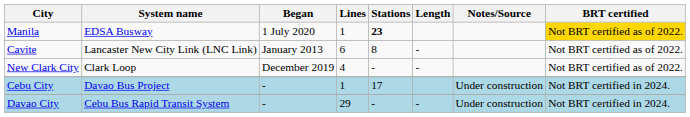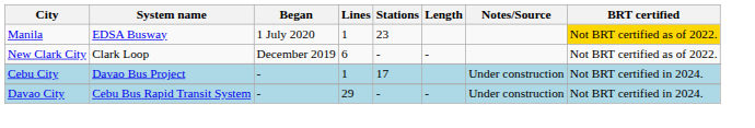Manila | Stations: bold -> normal
- row: Cavite | Lancaster New City Link (LNC Link) | January 2013 | 6 | 8 | - | Not BRT certified as of 2022.
New Clark City | Lines: 4 -> 6
